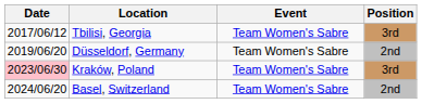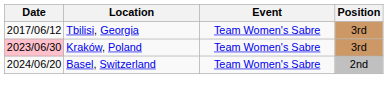- row: 2019/06/20 | Düsseldorf, Germany | Team Women's Sabre | 2nd
